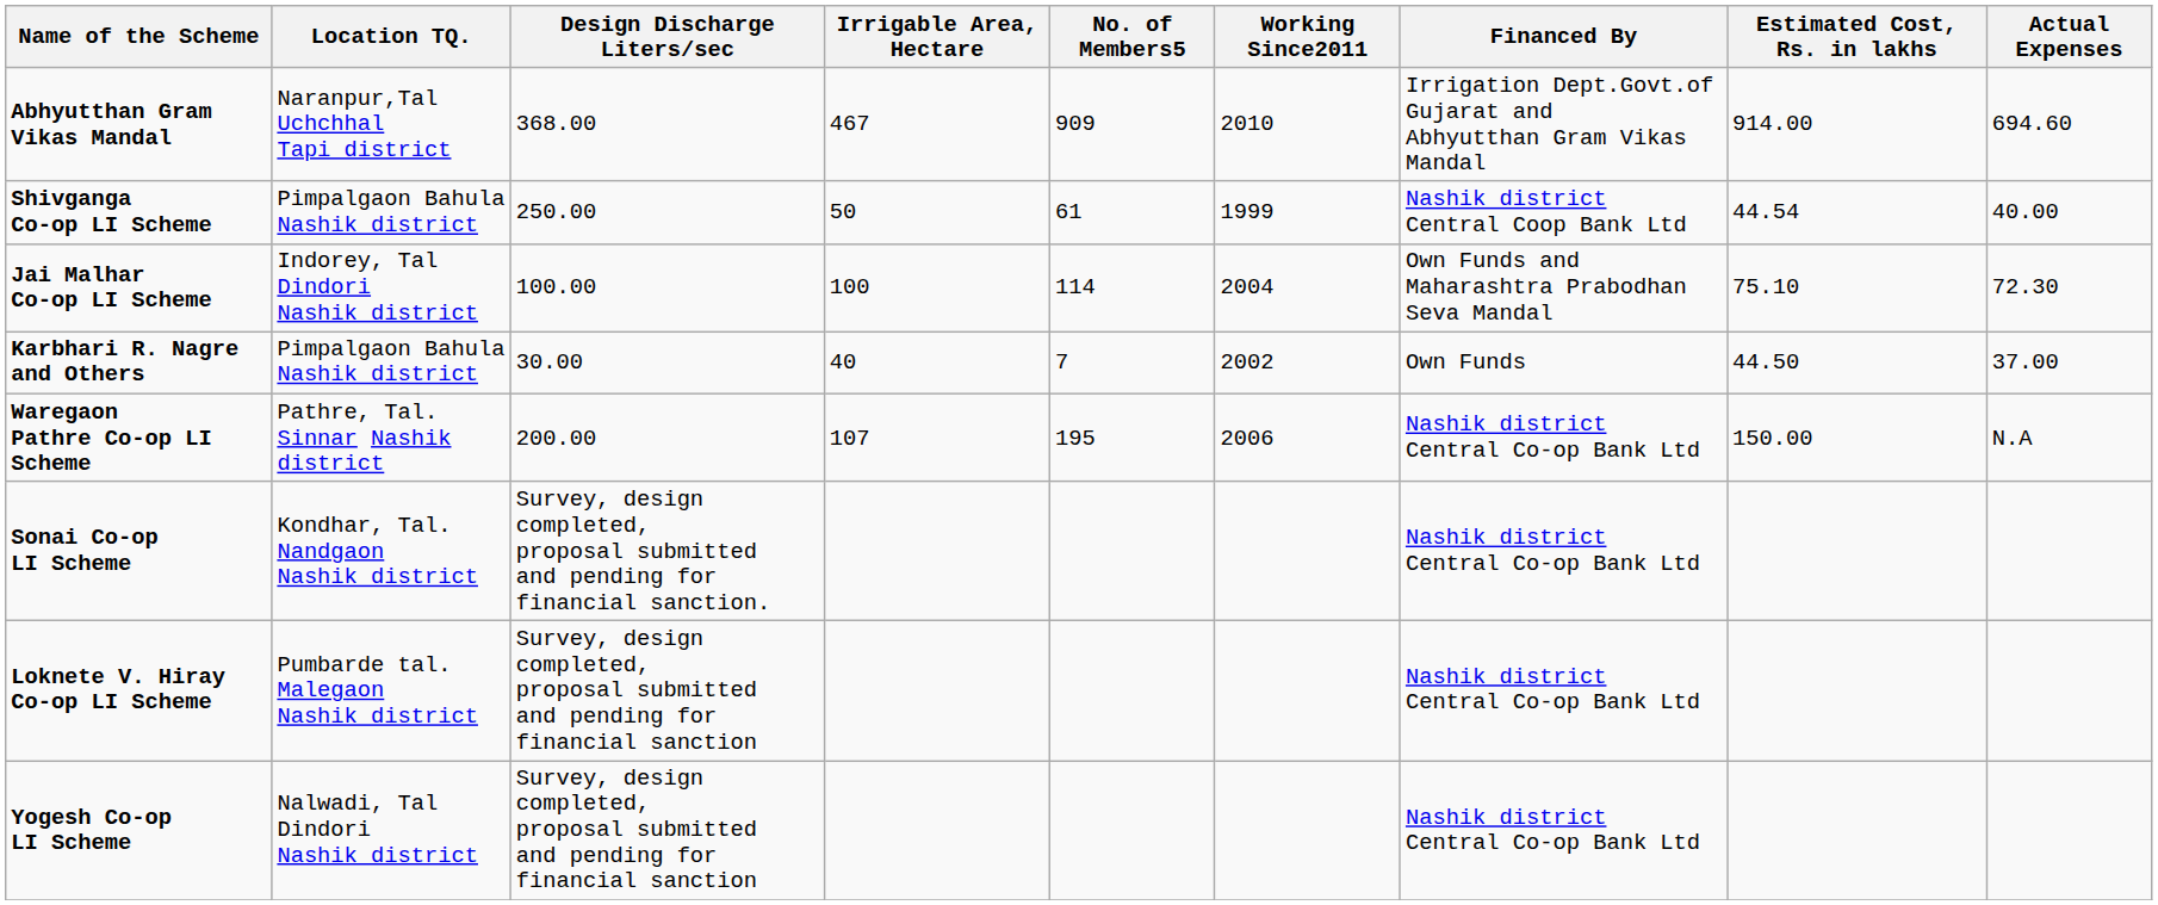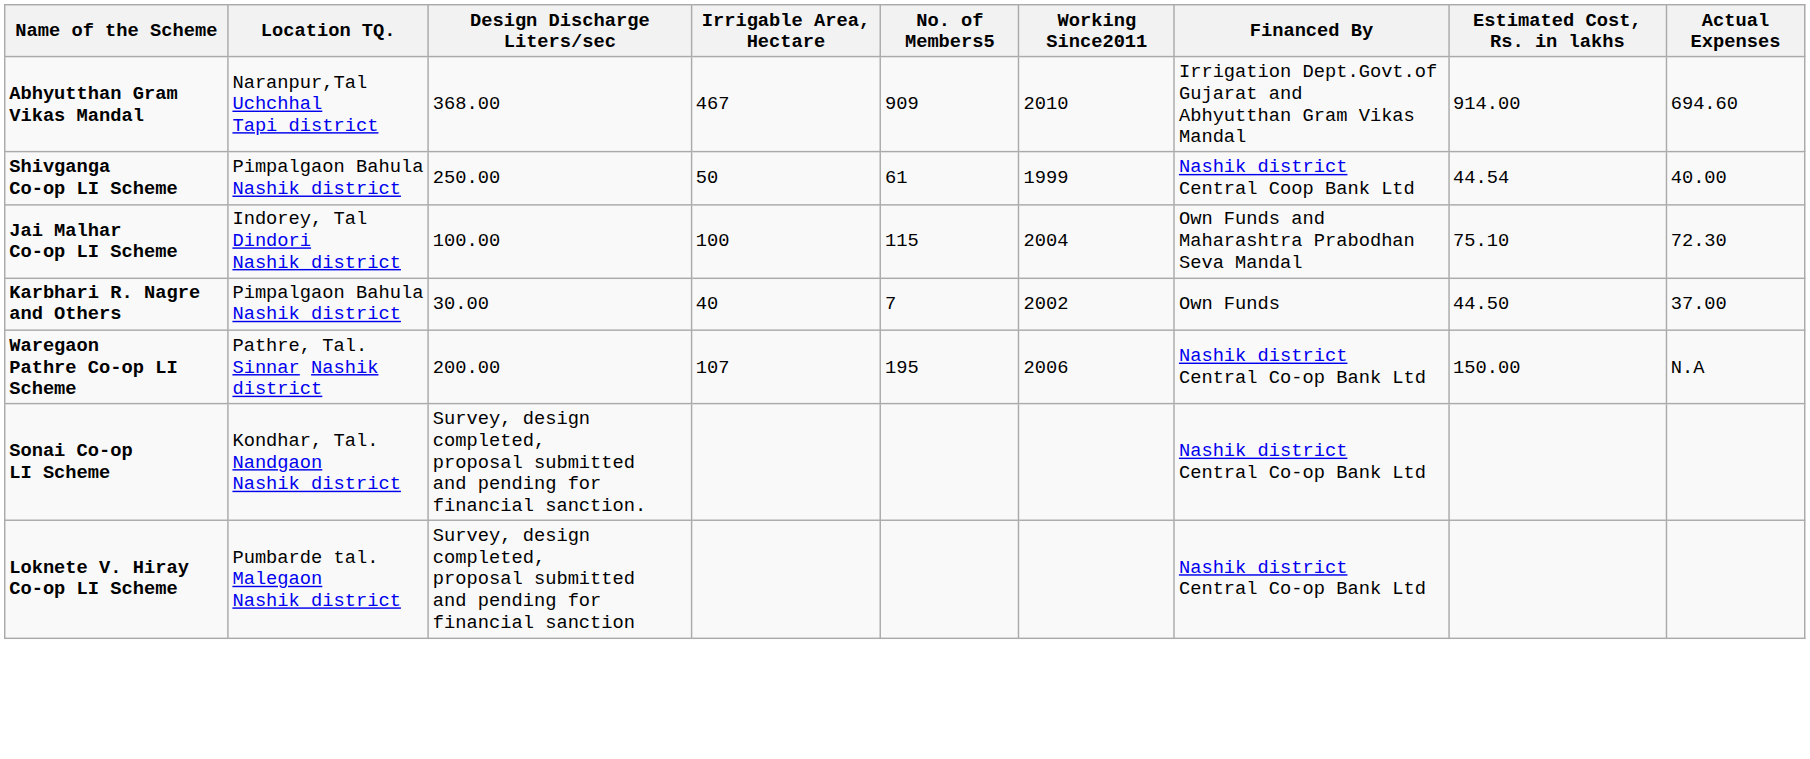Jai Malhar Co-op LI Scheme | No. of Members5: 114 -> 115
- row: Yogesh Co-op LI Scheme | Nalwadi, Tal Dindori Nashik district | Survey, design completed, proposal submitted and pending for financial sanction | Nashik district Central Co-op Bank Ltd
